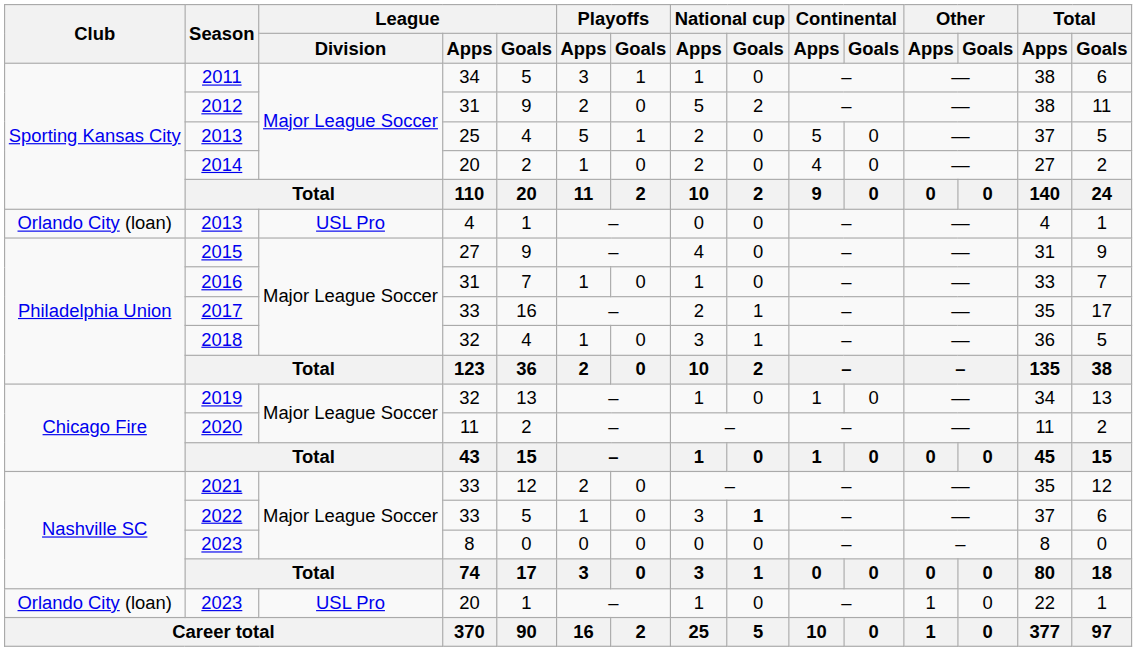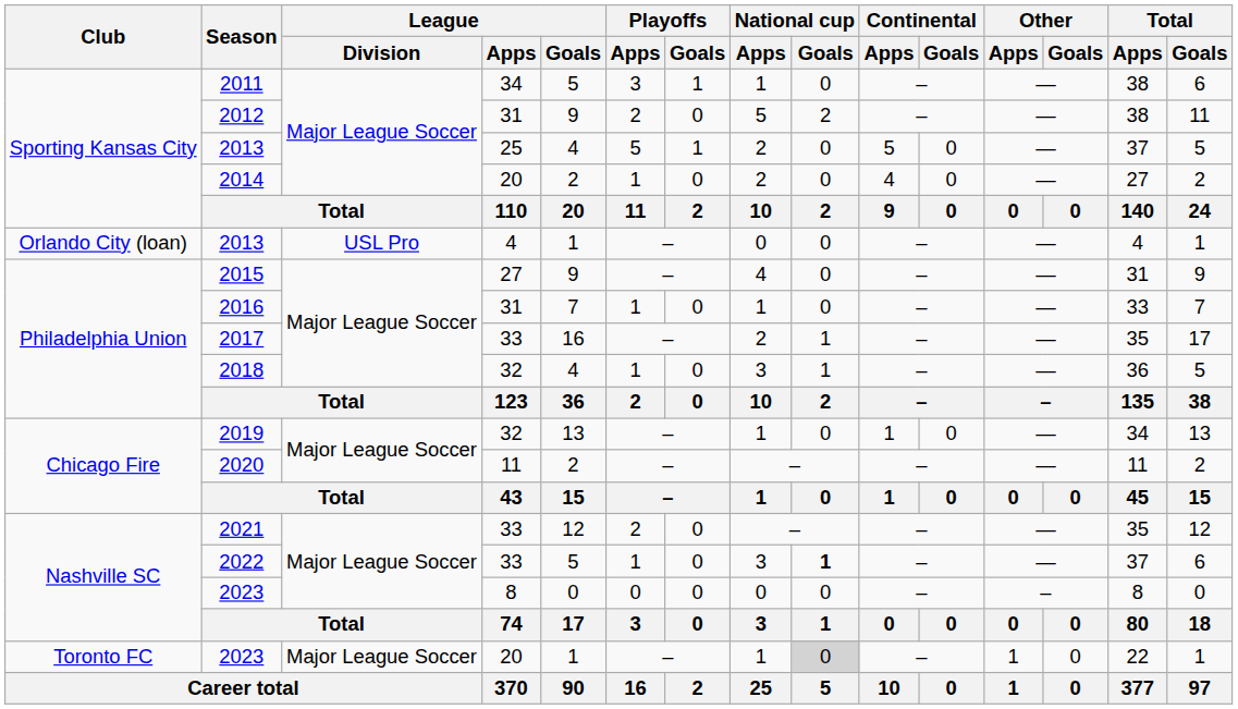2023 / 20 | Club: Orlando City (loan) -> Toronto FC
2023 / 20 | League / Division: USL Pro -> Major League Soccer
2023 / 20 | National cup / Goals: no background -> lightgrey background
